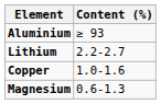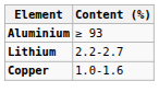- row: Magnesium | 0.6-1.3
